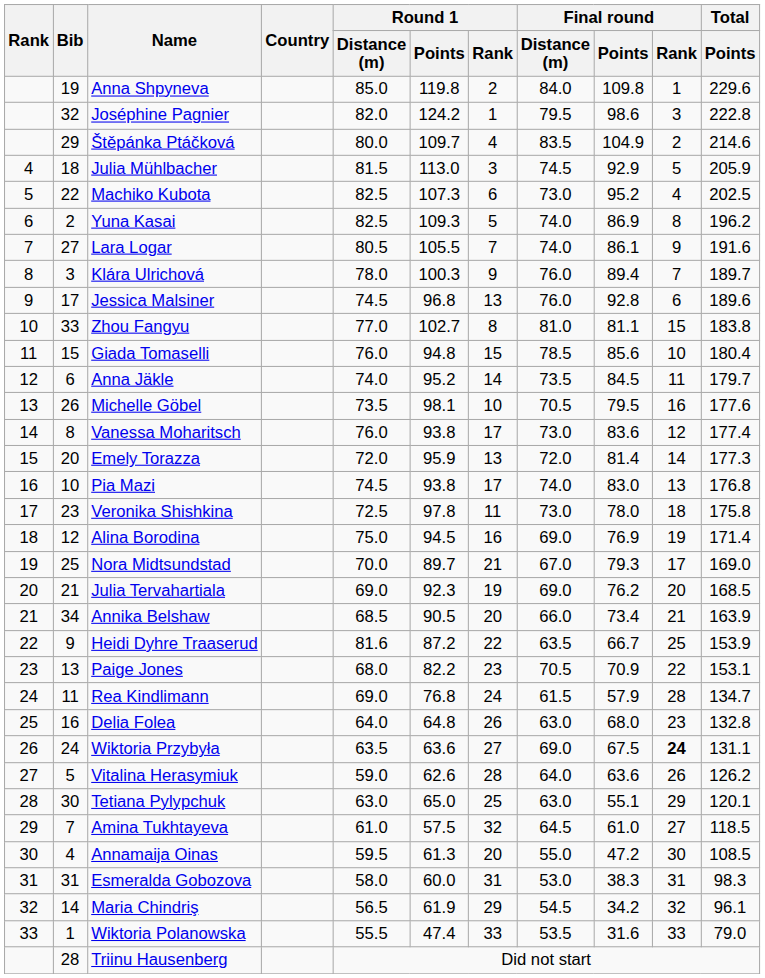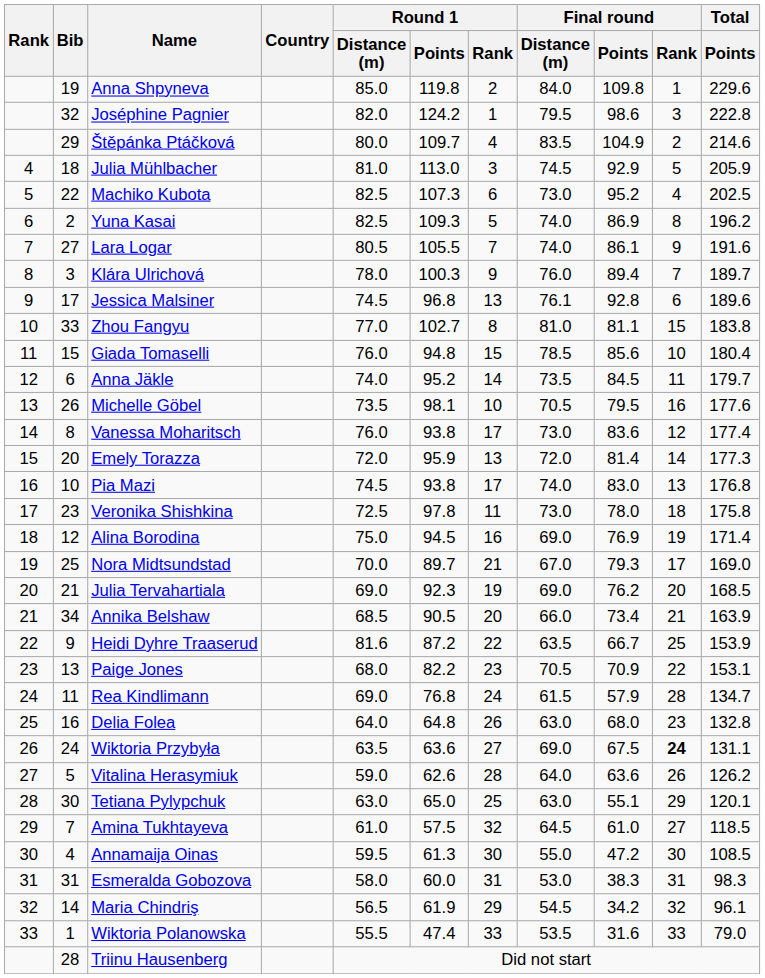Julia Mühlbacher | Round 1 / Distance (m): 81.5 -> 81.0
Jessica Malsiner | Final round / Distance (m): 76.0 -> 76.1
Annamaija Oinas | Round 1 / Rank: 20 -> 30
